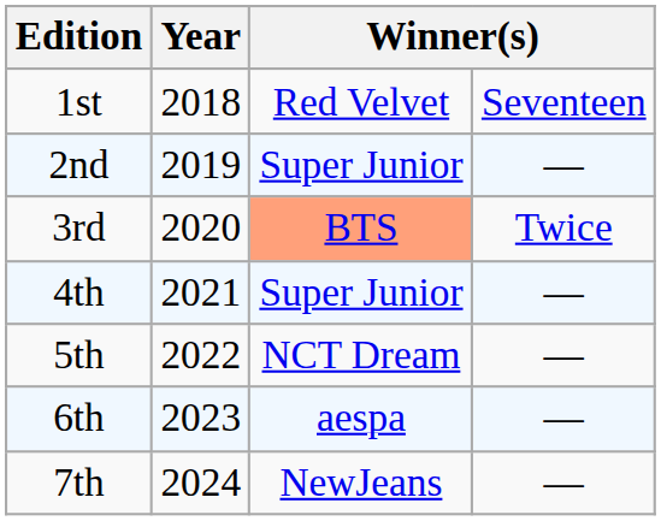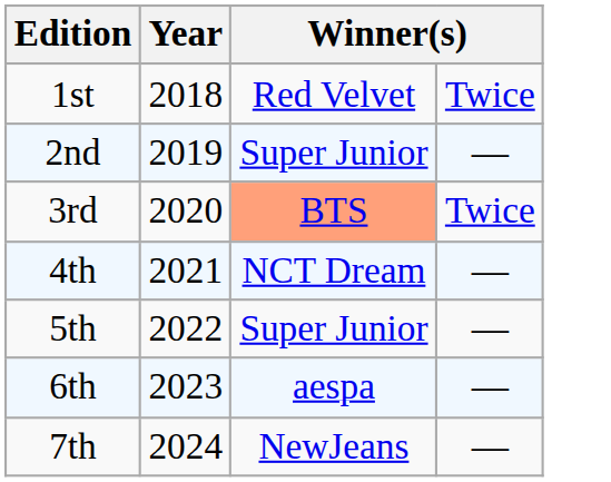1st | column 4: Seventeen -> Twice
4th | column 3: Super Junior -> NCT Dream
5th | column 3: NCT Dream -> Super Junior
